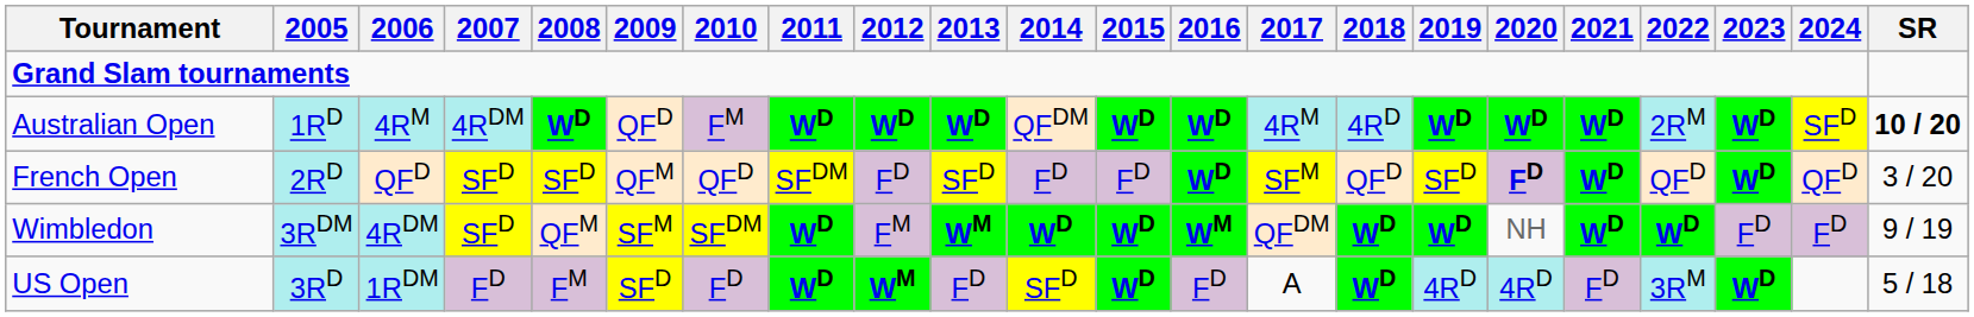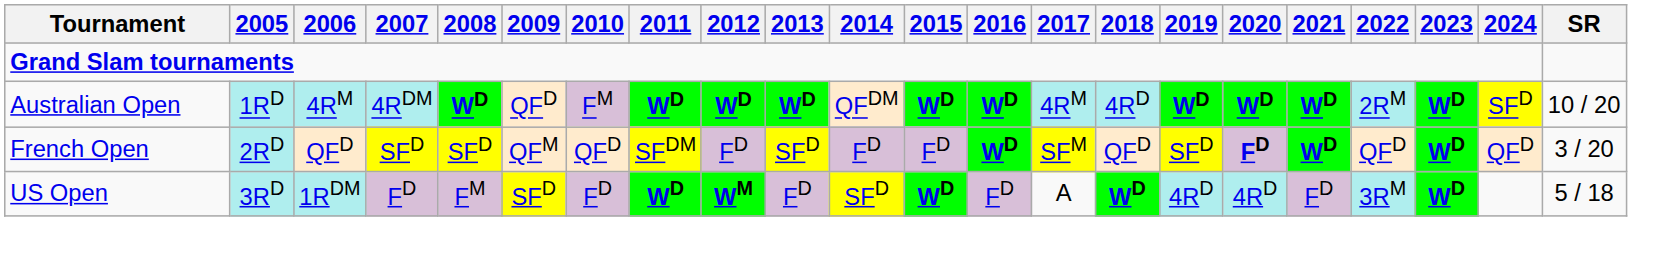Australian Open | SR: bold -> normal
- row: Wimbledon | 3RDM | 4RDM | SFD | QFM | SFM | SFDM | WD | FM | WM | WD | WD | WM | QFDM | WD | WD | NH | WD | WD | FD | FD | 9 / 19
